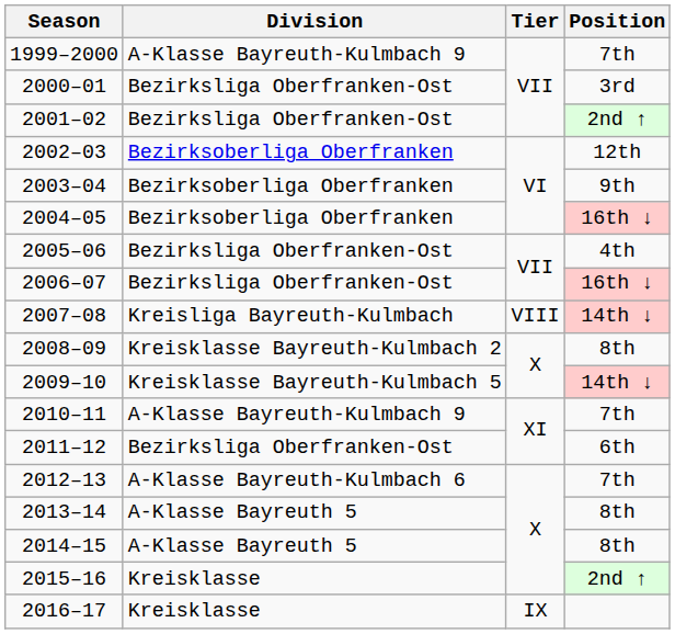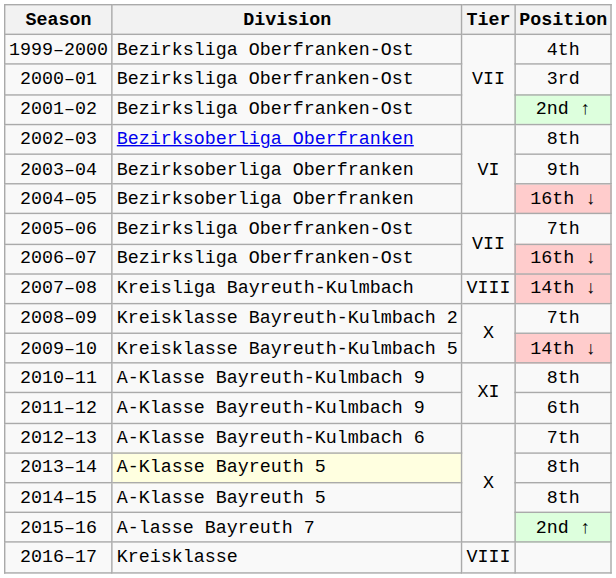1999–2000 | Division: A-Klasse Bayreuth-Kulmbach 9 -> Bezirksliga Oberfranken-Ost
1999–2000 | Position: 7th -> 4th
2002–03 | Position: 12th -> 8th
2005–06 | Position: 4th -> 7th
2008–09 | Position: 8th -> 7th
2010–11 | Position: 7th -> 8th
2011–12 | Division: Bezirksliga Oberfranken-Ost -> A-Klasse Bayreuth-Kulmbach 9
2013–14 | Division: no background -> lightyellow background
2015–16 | Division: Kreisklasse -> A-lasse Bayreuth 7
2016–17 | Tier: IX -> VIII
